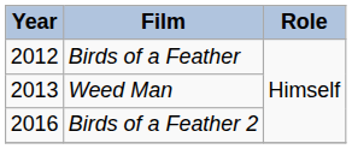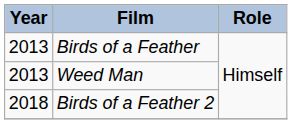Birds of a Feather | Year: 2012 -> 2013
Birds of a Feather 2 | Year: 2016 -> 2018
